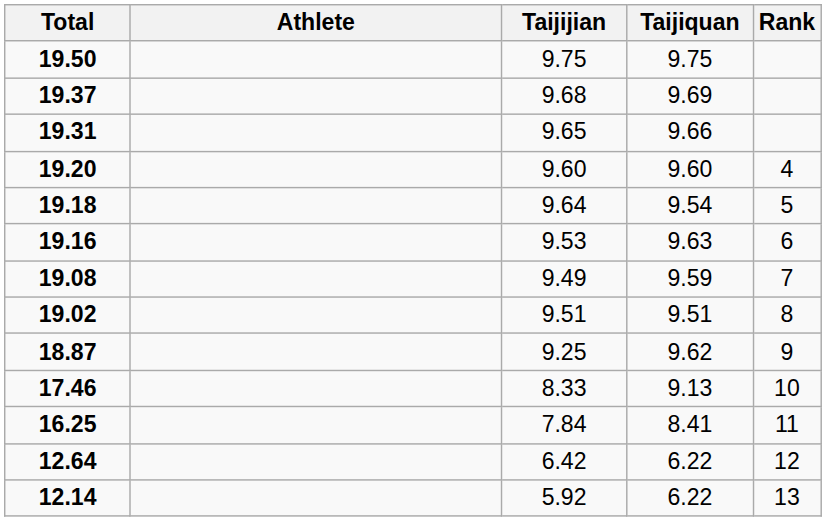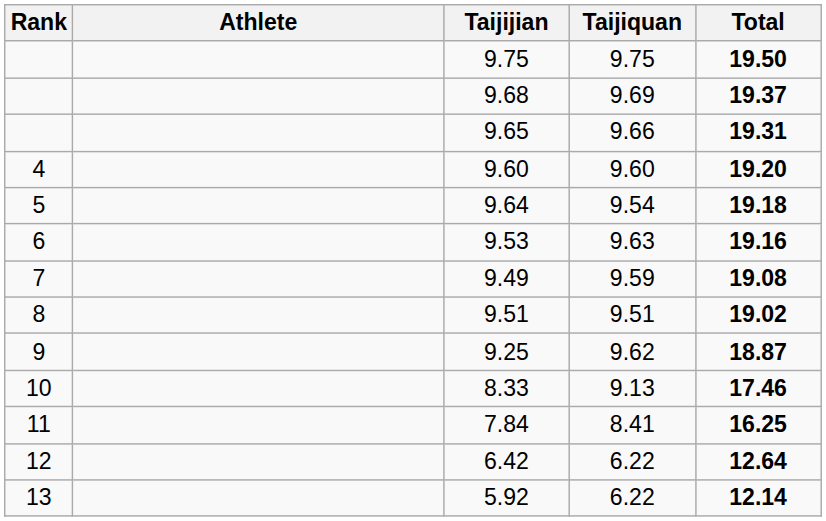columns swapped: Rank <-> Total
